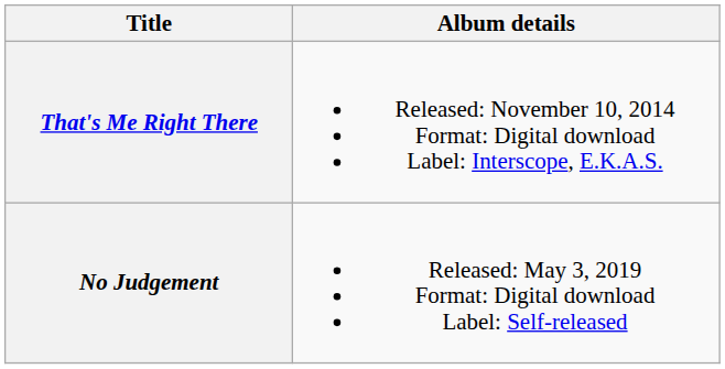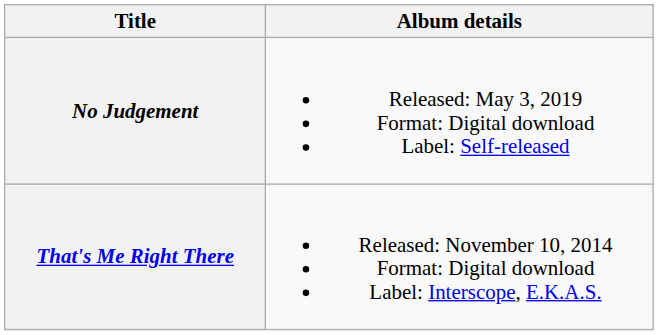rows swapped: That's Me Right There <-> No Judgement
